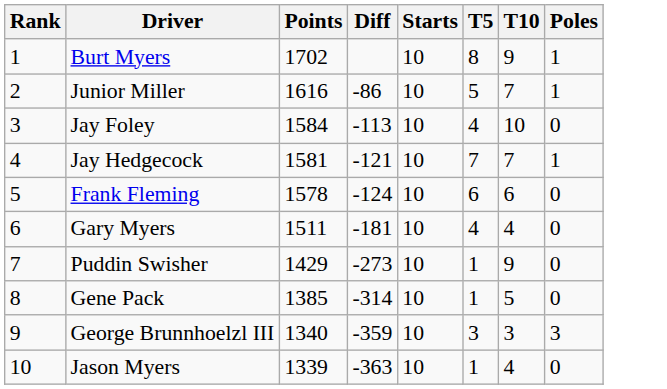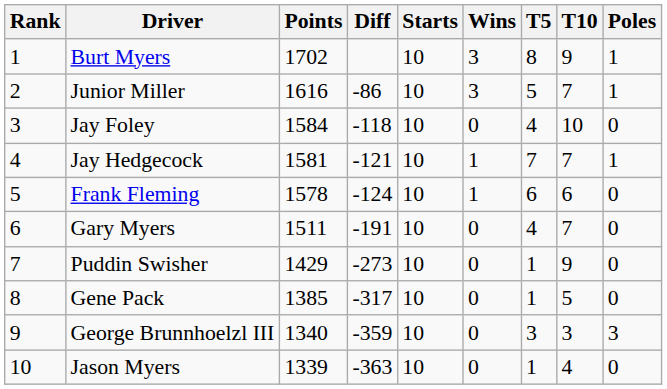+ column: Wins | 3 | 3 | 0 | 1 | 1 | 0 | 0 | 0 | 0 | 0
Jay Foley | Diff: -113 -> -118
Gary Myers | Diff: -181 -> -191
Gary Myers | T10: 4 -> 7
Gene Pack | Diff: -314 -> -317
